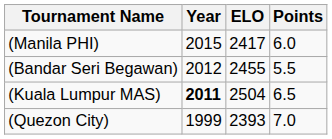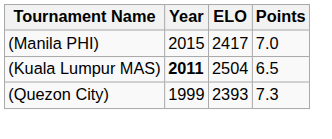(Manila PHI) | Points: 6.0 -> 7.0
- row: (Bandar Seri Begawan) | 2012 | 2455 | 5.5
(Quezon City) | Points: 7.0 -> 7.3
